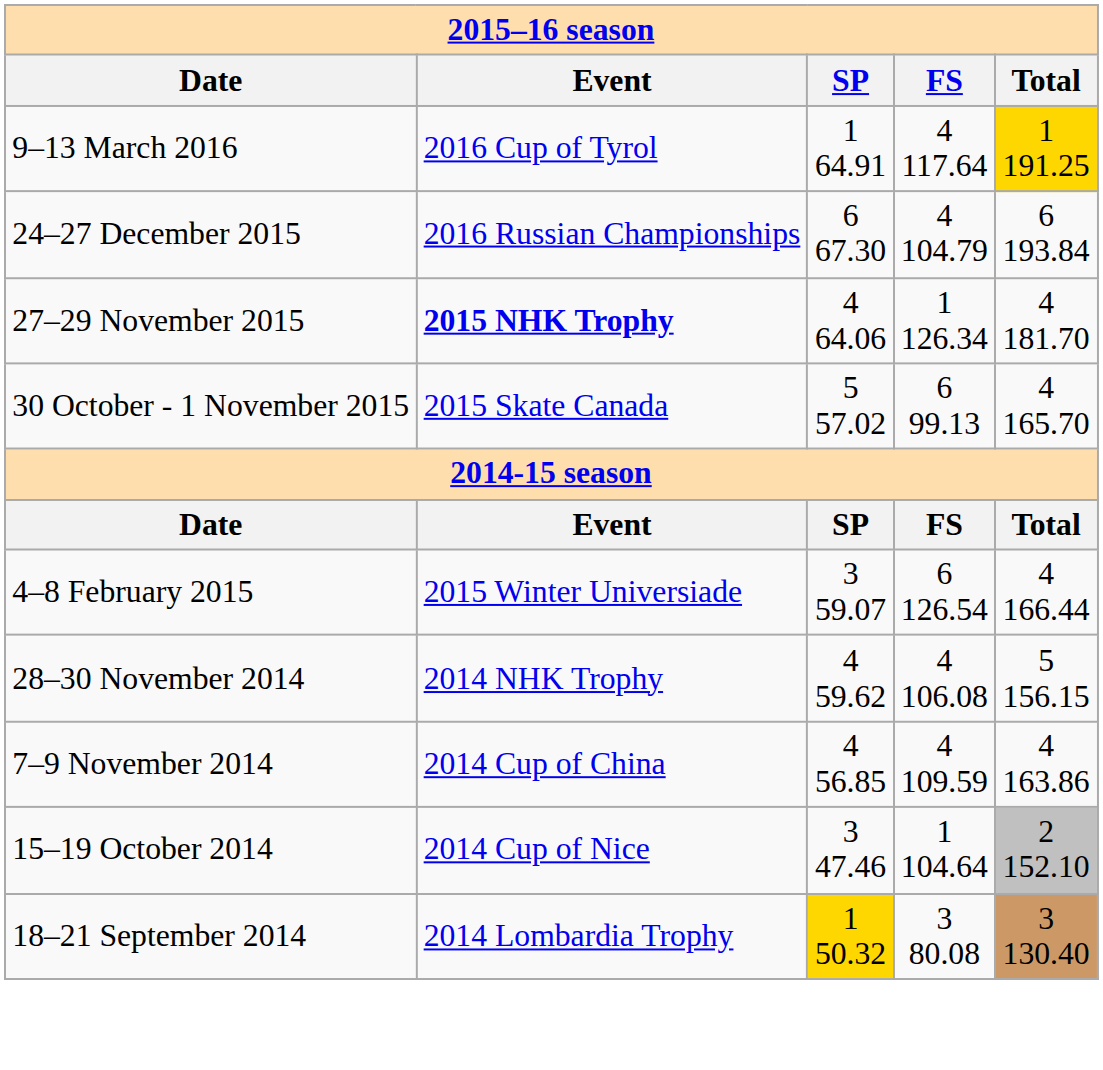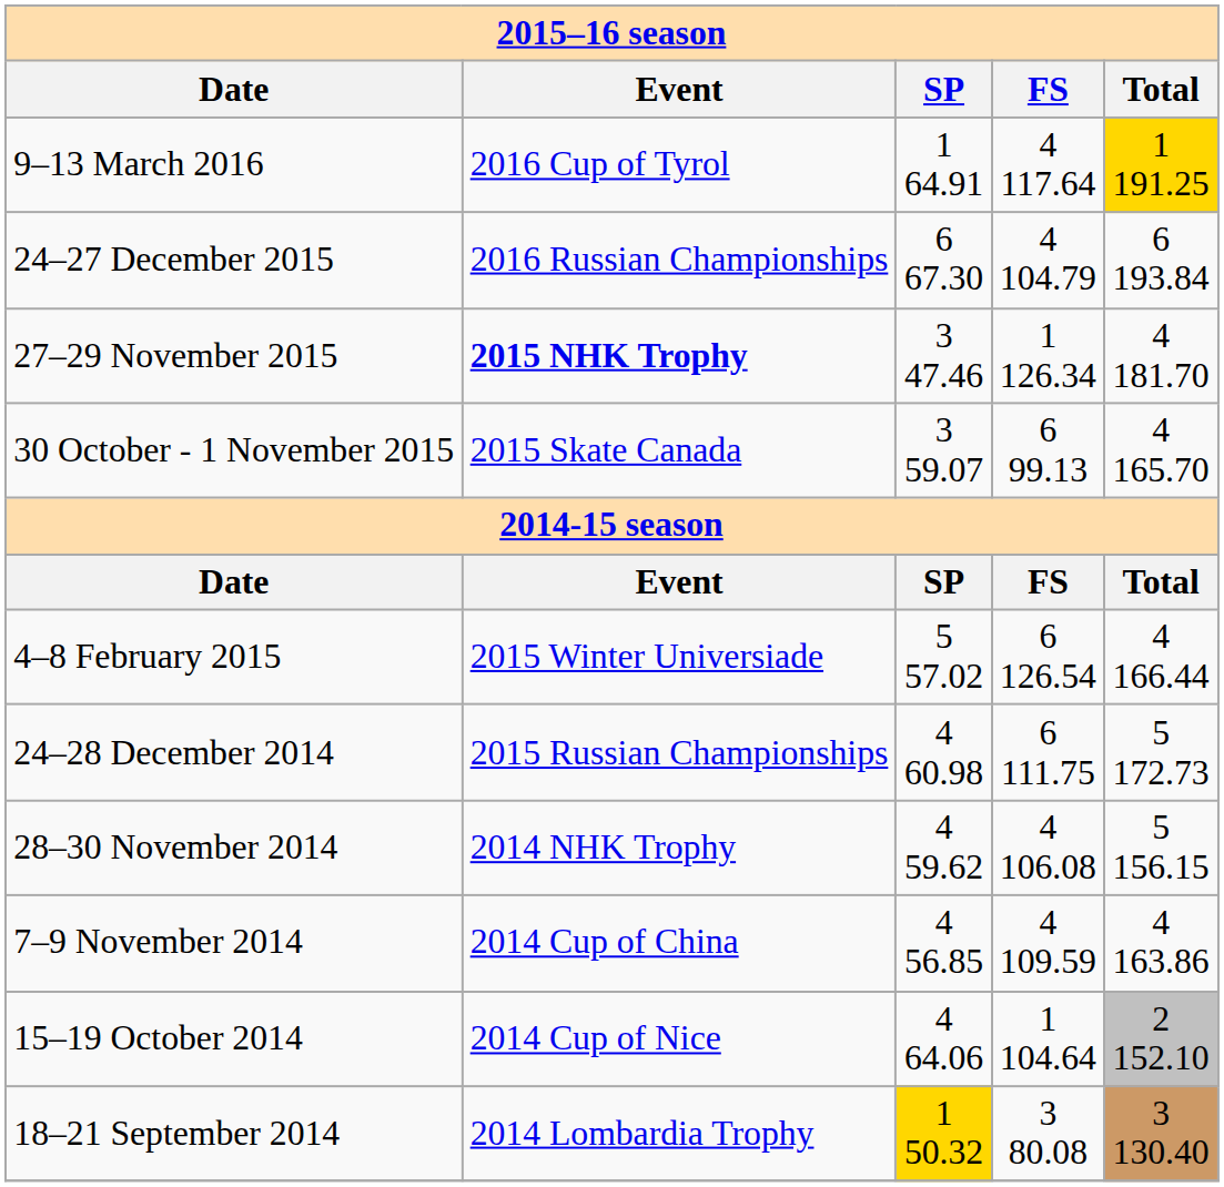27–29 November 2015 | column 3: 4 64.06 -> 3 47.46
30 October - 1 November 2015 | column 3: 5 57.02 -> 3 59.07
4–8 February 2015 | column 3: 3 59.07 -> 5 57.02
+ row: 24–28 December 2014 | 2015 Russian Championships | 4 60.98 | 6 111.75 | 5 172.73
15–19 October 2014 | column 3: 3 47.46 -> 4 64.06
